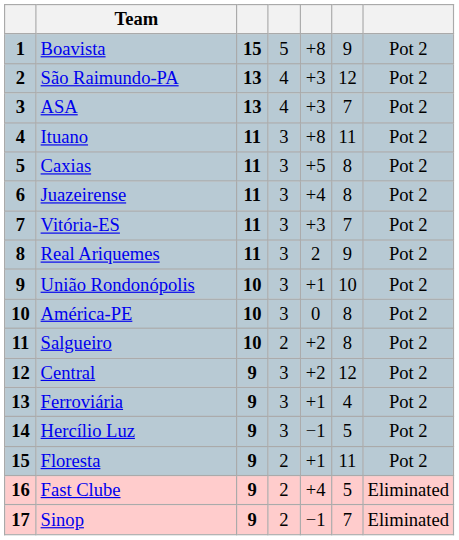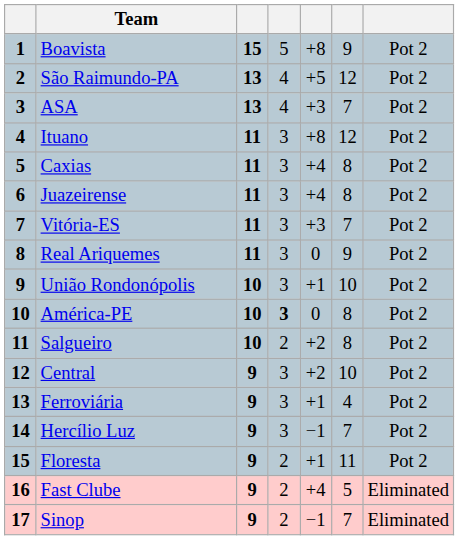São Raimundo-PA | column 5: +3 -> +5
Ituano | column 6: 11 -> 12
Caxias | column 5: +5 -> +4
Real Ariquemes | column 5: 2 -> 0
América-PE | column 4: normal -> bold
Central | column 6: 12 -> 10
Hercílio Luz | column 6: 5 -> 7
